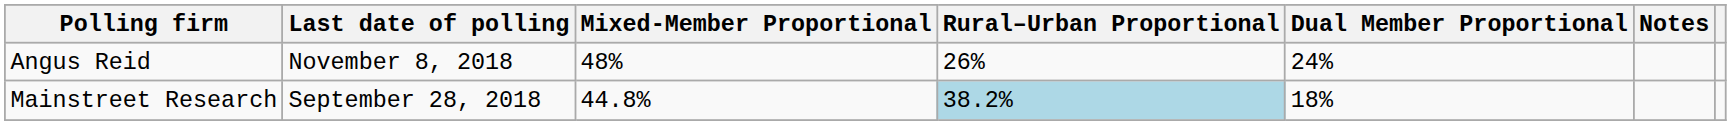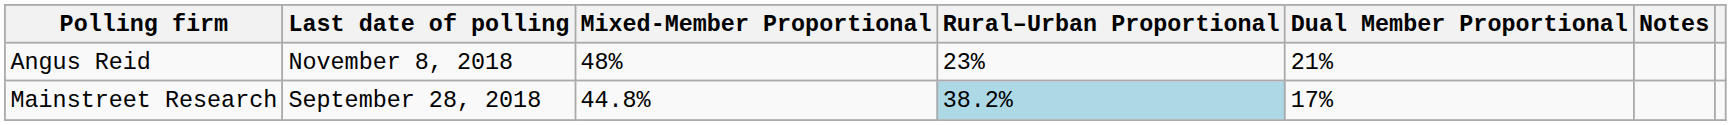Angus Reid | Rural–Urban Proportional: 26% -> 23%
Angus Reid | Dual Member Proportional: 24% -> 21%
Mainstreet Research | Dual Member Proportional: 18% -> 17%
